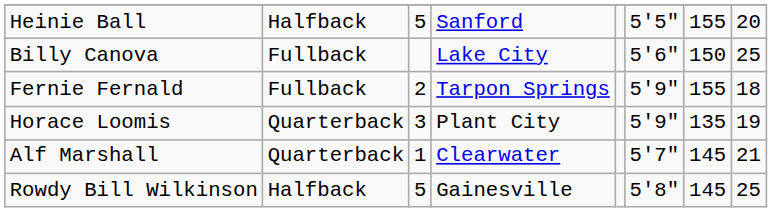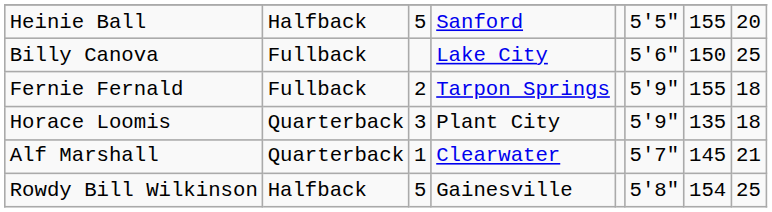Horace Loomis | column 8: 19 -> 18
Rowdy Bill Wilkinson | column 7: 145 -> 154
